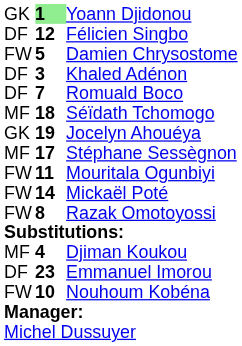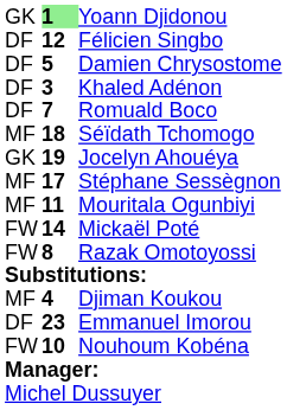Damien Chrysostome | column 1: FW -> DF
Mouritala Ogunbiyi | column 1: FW -> MF
